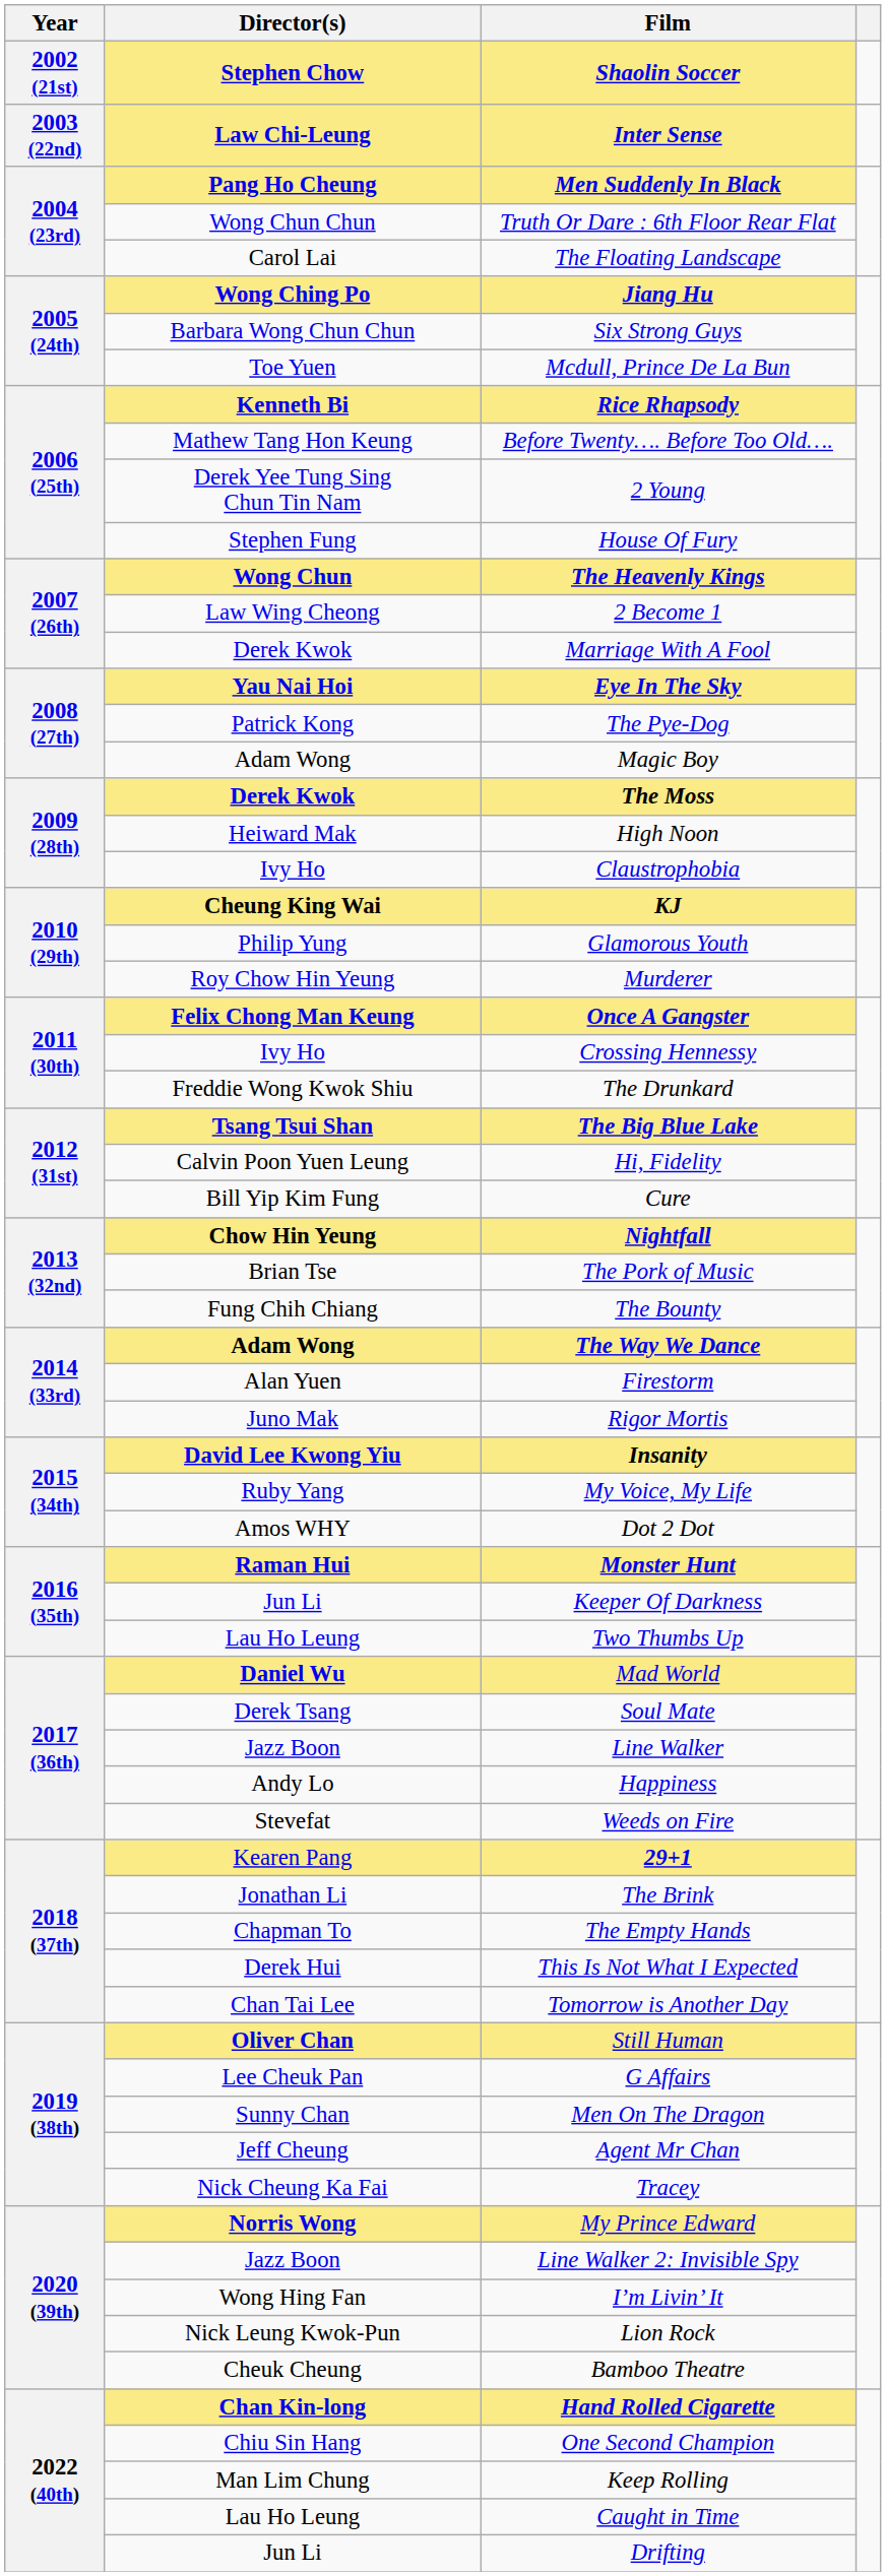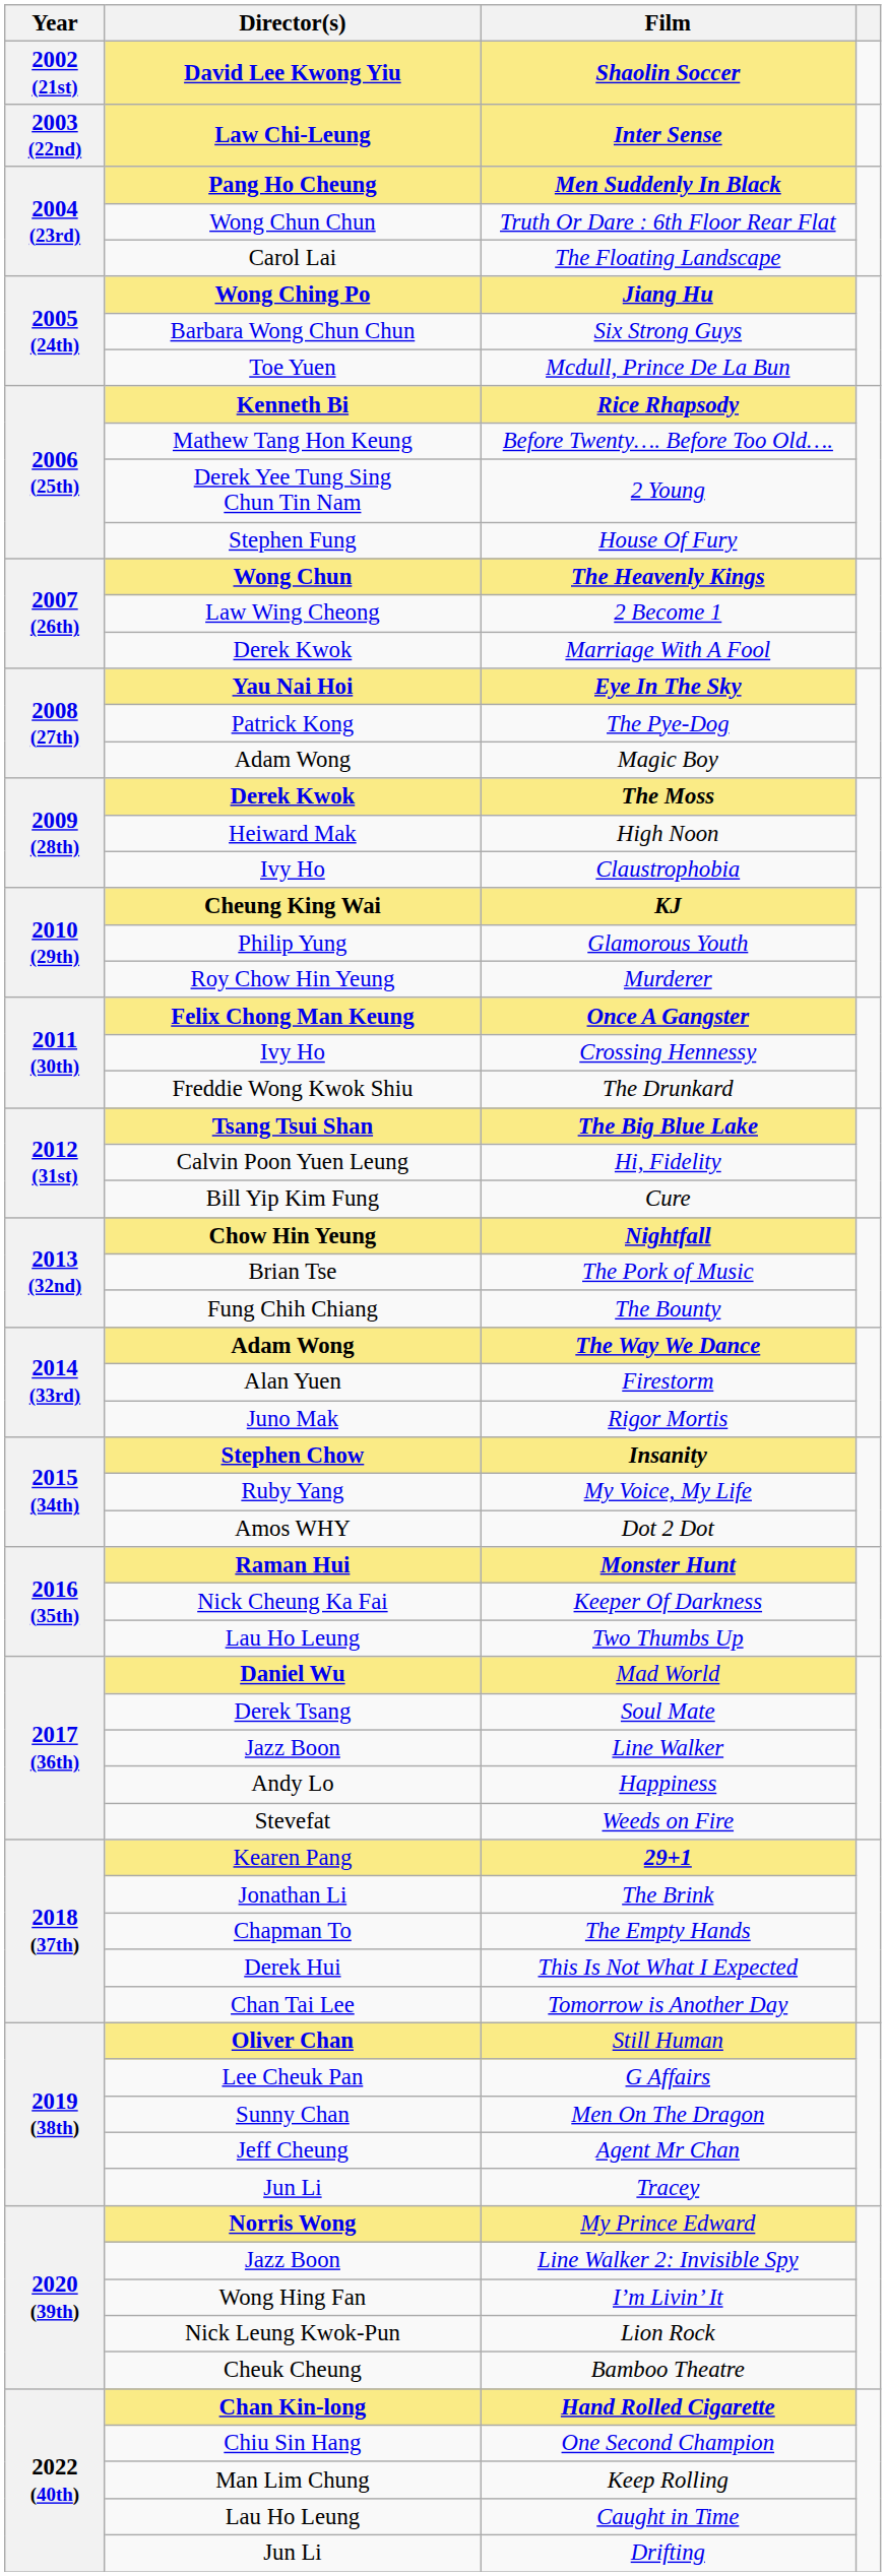Shaolin Soccer | Director(s): Stephen Chow -> David Lee Kwong Yiu
Insanity | Director(s): David Lee Kwong Yiu -> Stephen Chow
Keeper Of Darkness | Director(s): Jun Li -> Nick Cheung Ka Fai
Tracey | Director(s): Nick Cheung Ka Fai -> Jun Li
